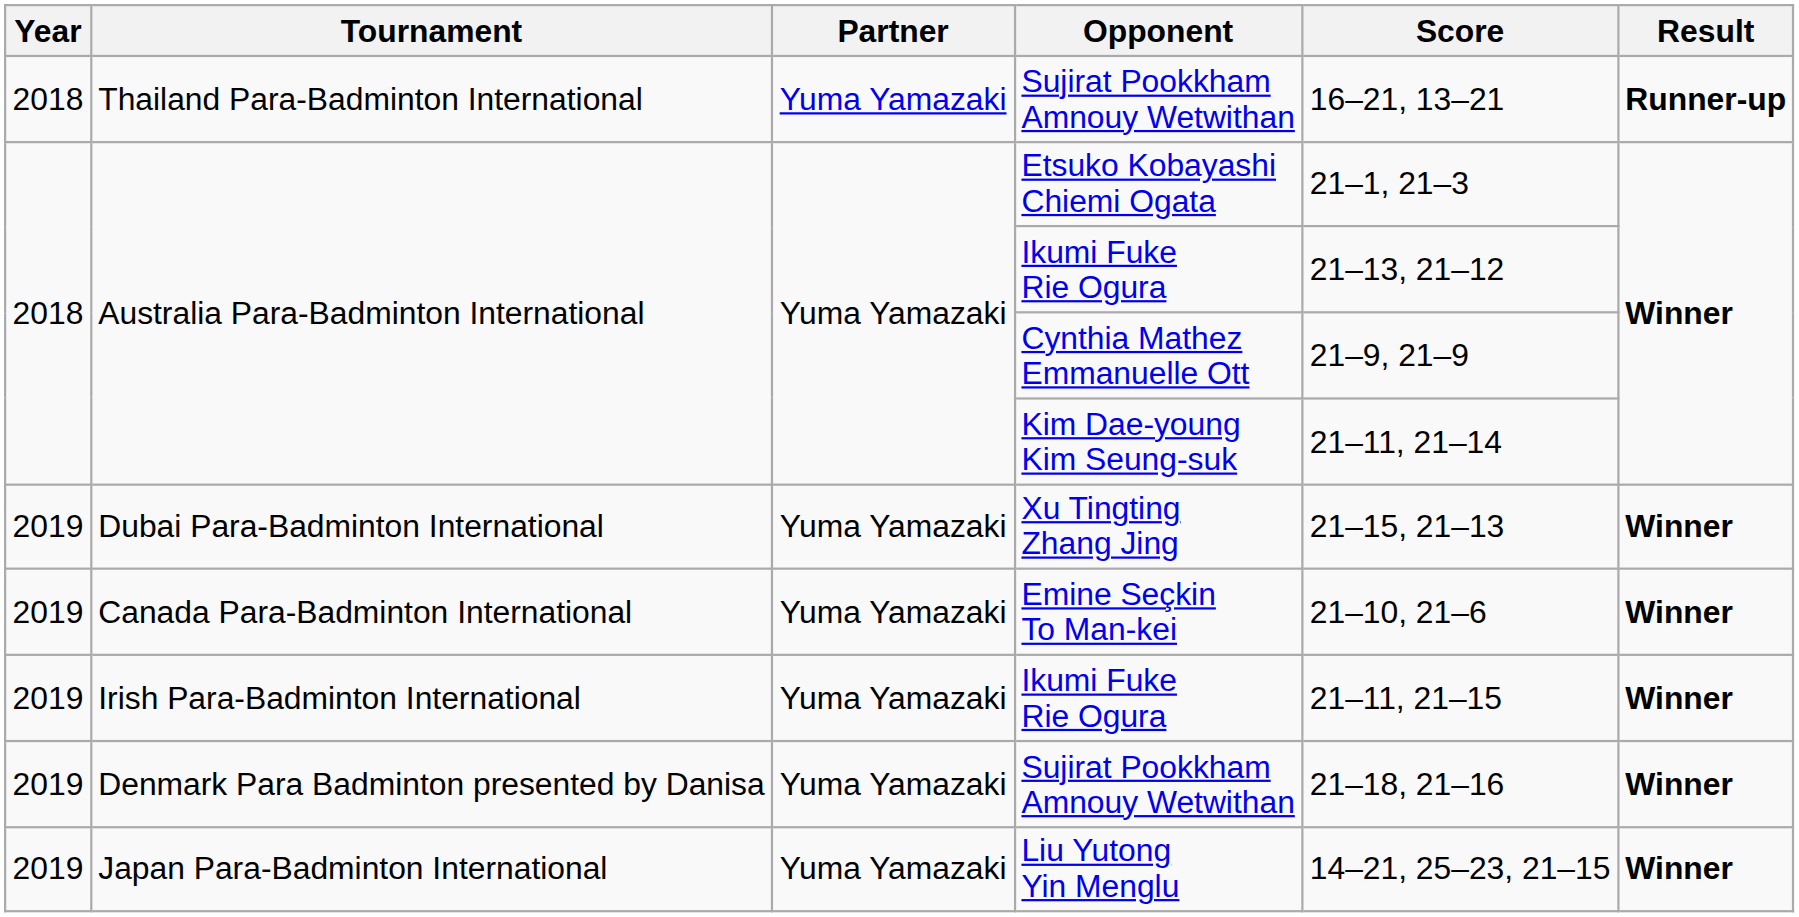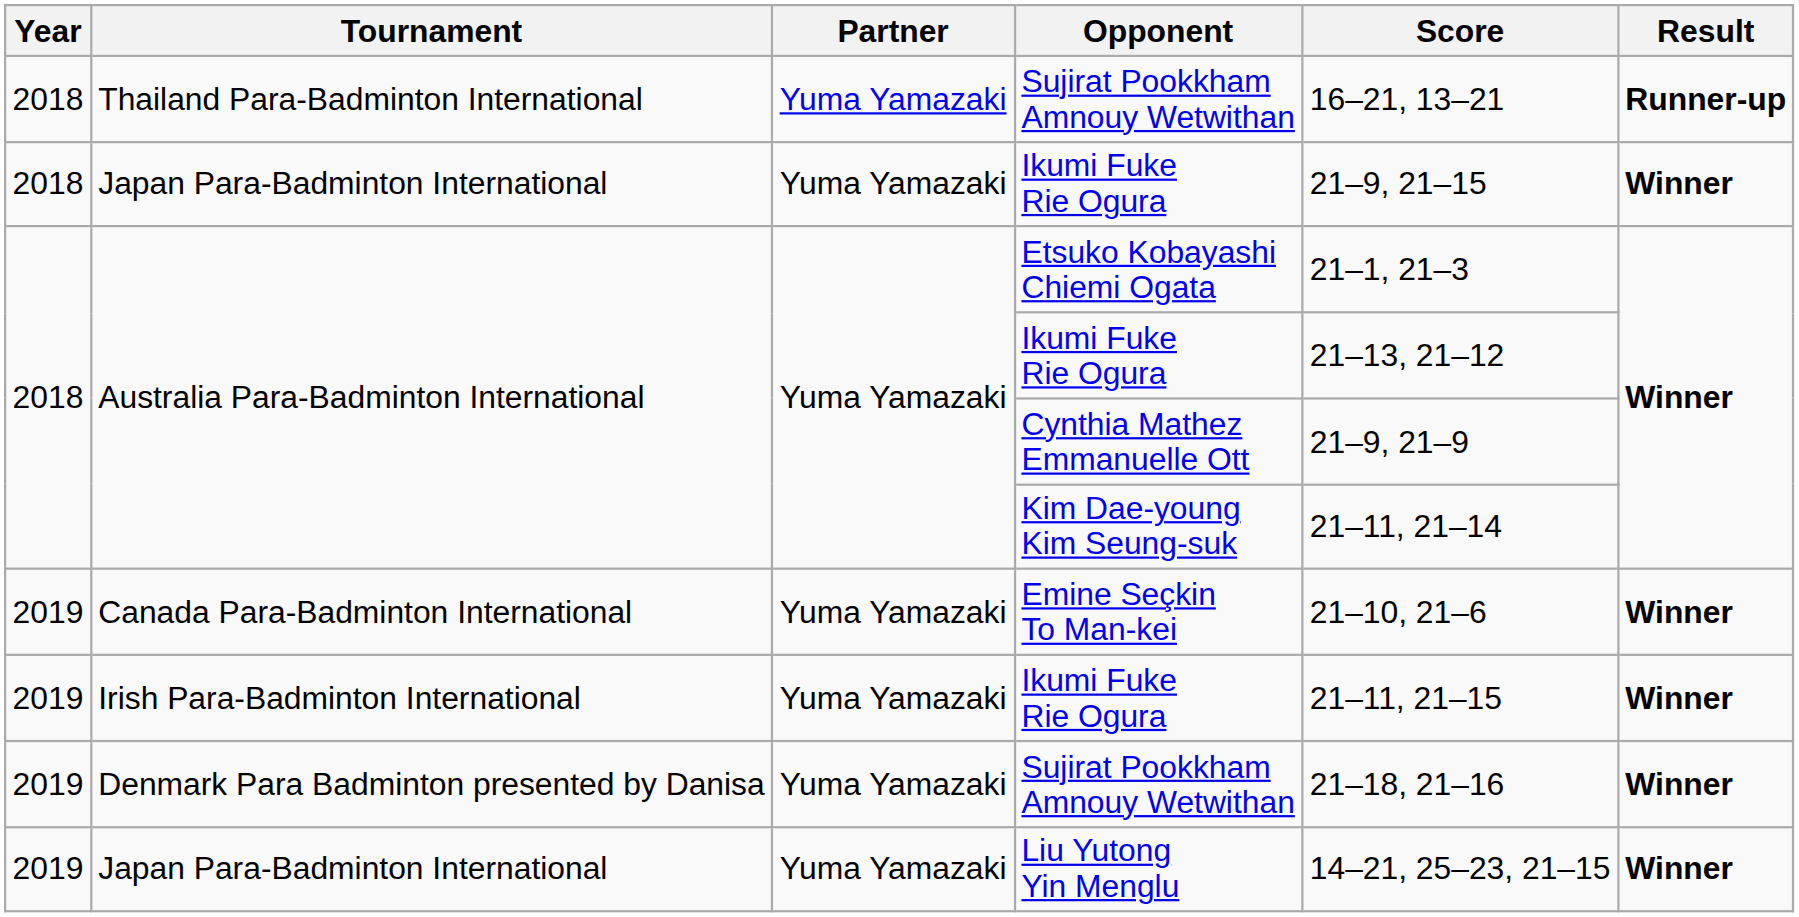+ row: 2018 | Japan Para-Badminton International | Yuma Yamazaki | Ikumi Fuke Rie Ogura | 21–9, 21–15 | Winner
- row: 2019 | Dubai Para-Badminton International | Yuma Yamazaki | Xu Tingting Zhang Jing | 21–15, 21–13 | Winner
